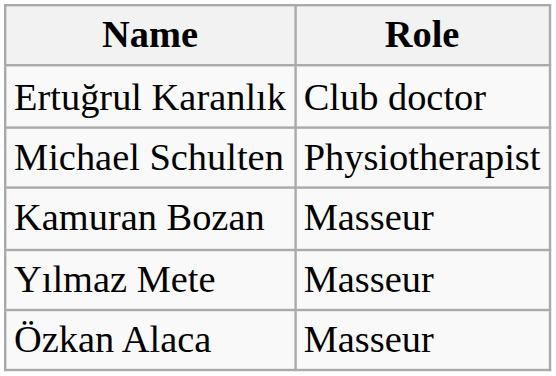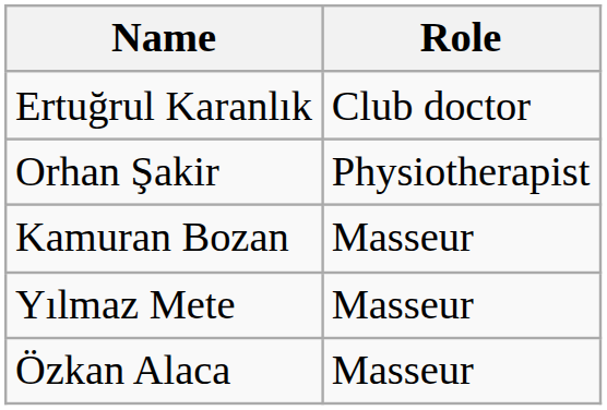- row: Michael Schulten | Physiotherapist
+ row: Orhan Şakir | Physiotherapist
